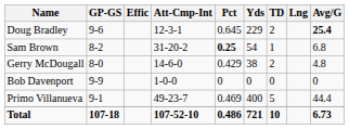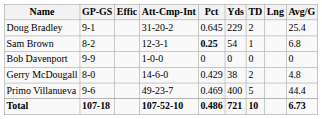Doug Bradley | GP-GS: 9-6 -> 9-1
Doug Bradley | Att-Cmp-Int: 12-3-1 -> 31-20-2
Doug Bradley | Avg/G: bold -> normal
Sam Brown | Att-Cmp-Int: 31-20-2 -> 12-3-1
rows swapped: Bob Davenport <-> Gerry McDougall
Primo Villanueva | GP-GS: 9-1 -> 9-6
